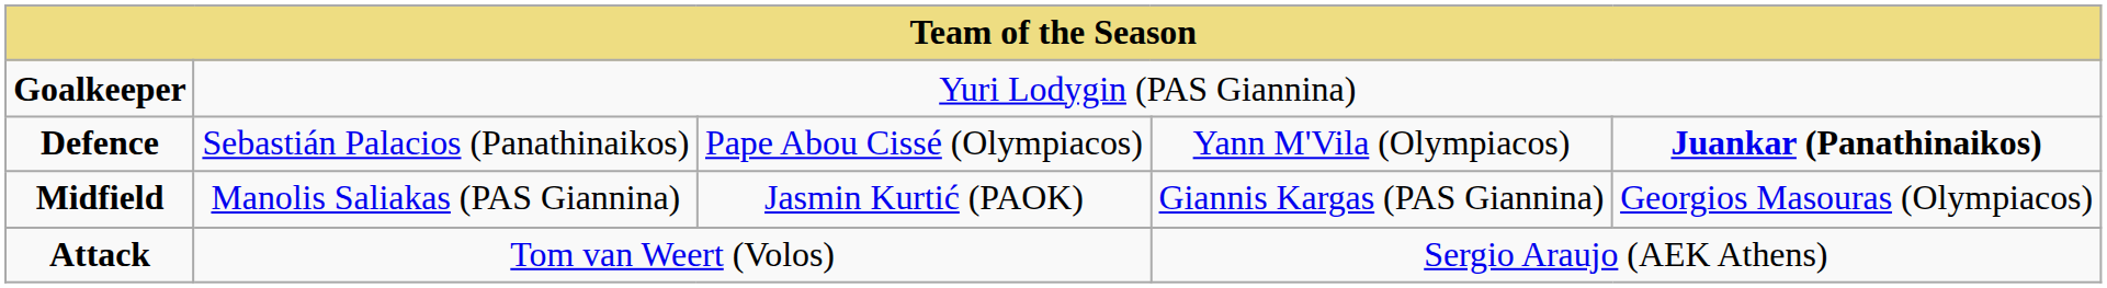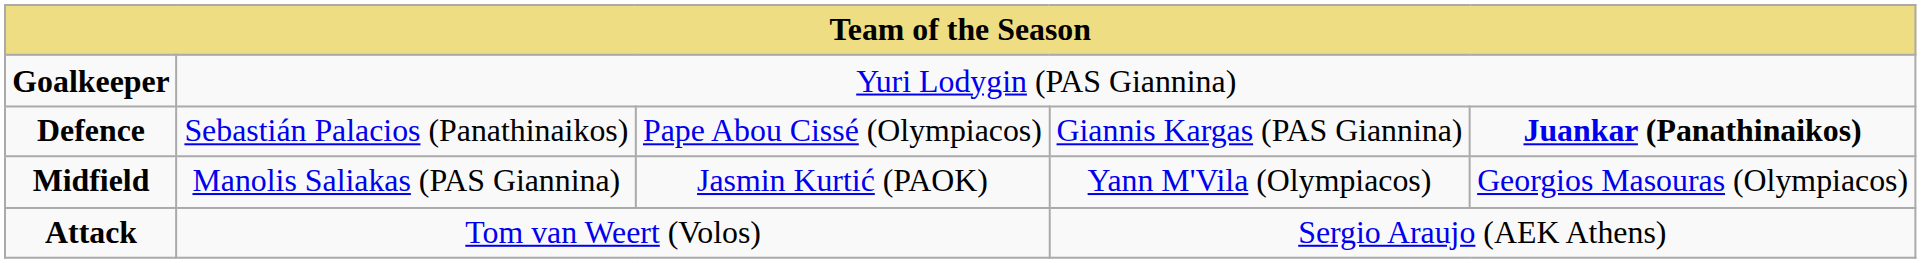Defence | column 4: Yann M'Vila (Olympiacos) -> Giannis Kargas (PAS Giannina)
Midfield | column 4: Giannis Kargas (PAS Giannina) -> Yann M'Vila (Olympiacos)
